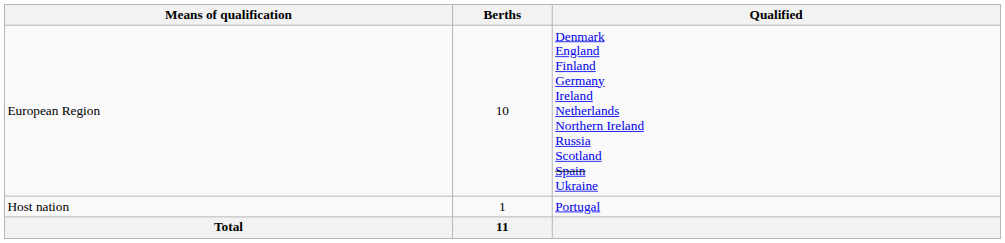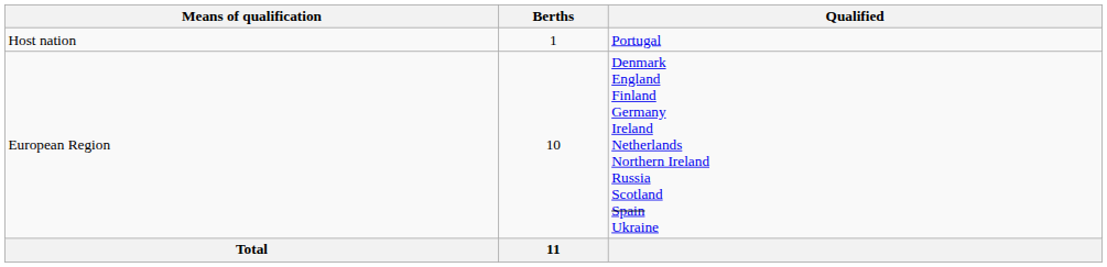rows swapped: Host nation <-> European Region
